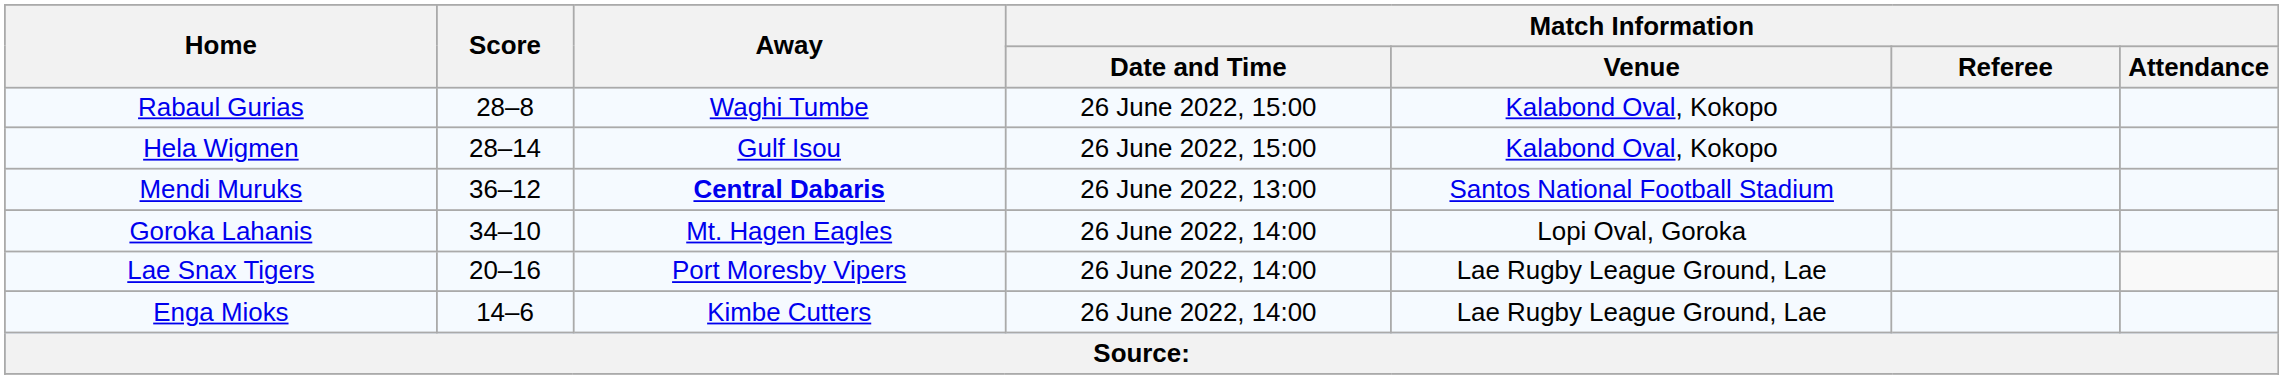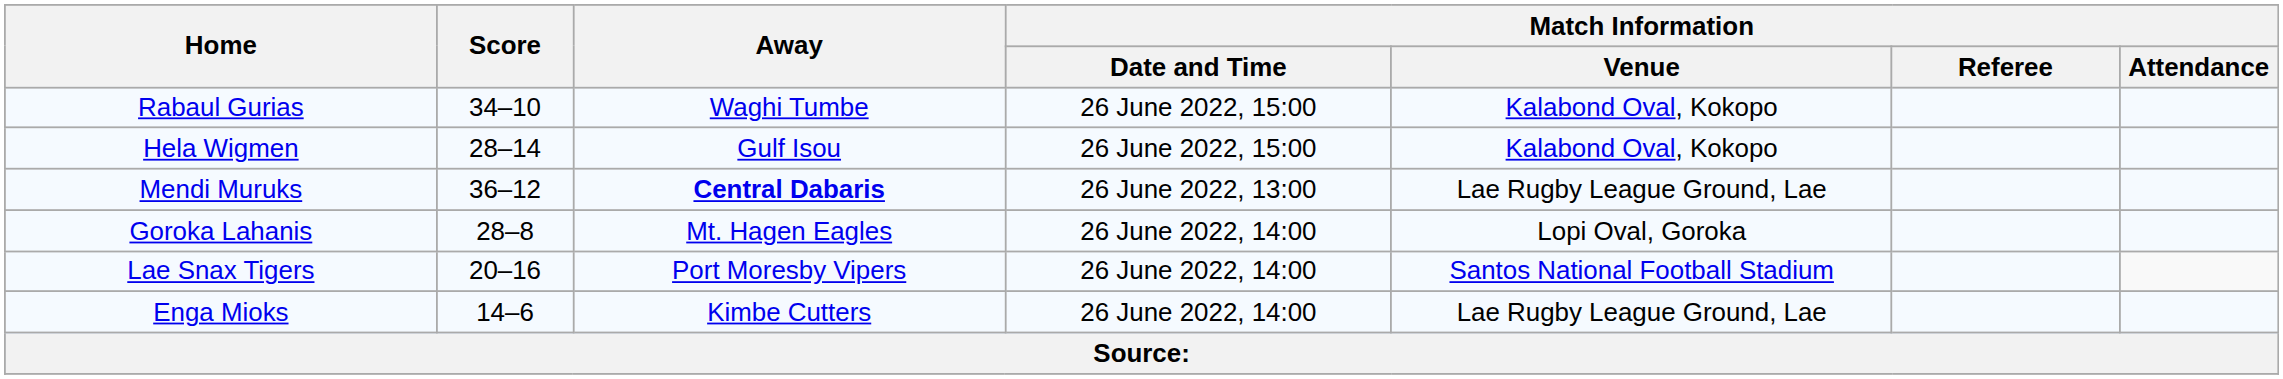Rabaul Gurias | Score: 28–8 -> 34–10
Mendi Muruks | Match Information / Venue: Santos National Football Stadium -> Lae Rugby League Ground, Lae
Goroka Lahanis | Score: 34–10 -> 28–8
Lae Snax Tigers | Match Information / Venue: Lae Rugby League Ground, Lae -> Santos National Football Stadium
